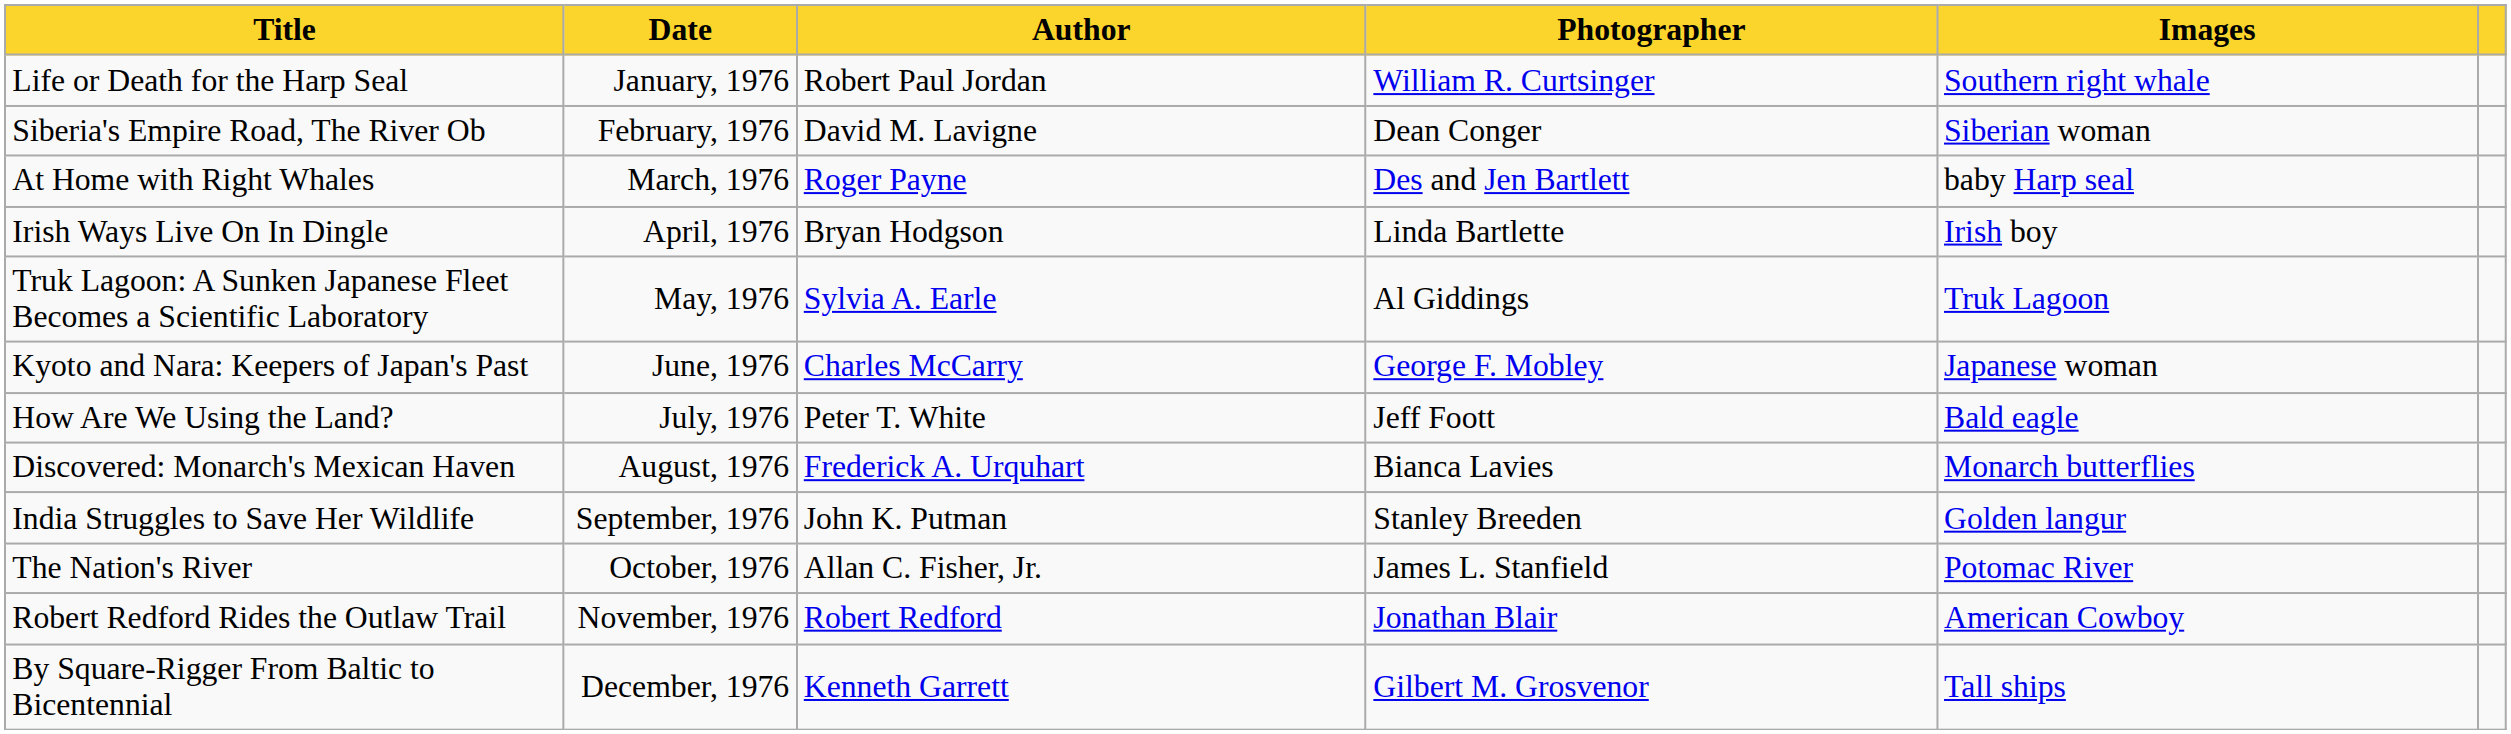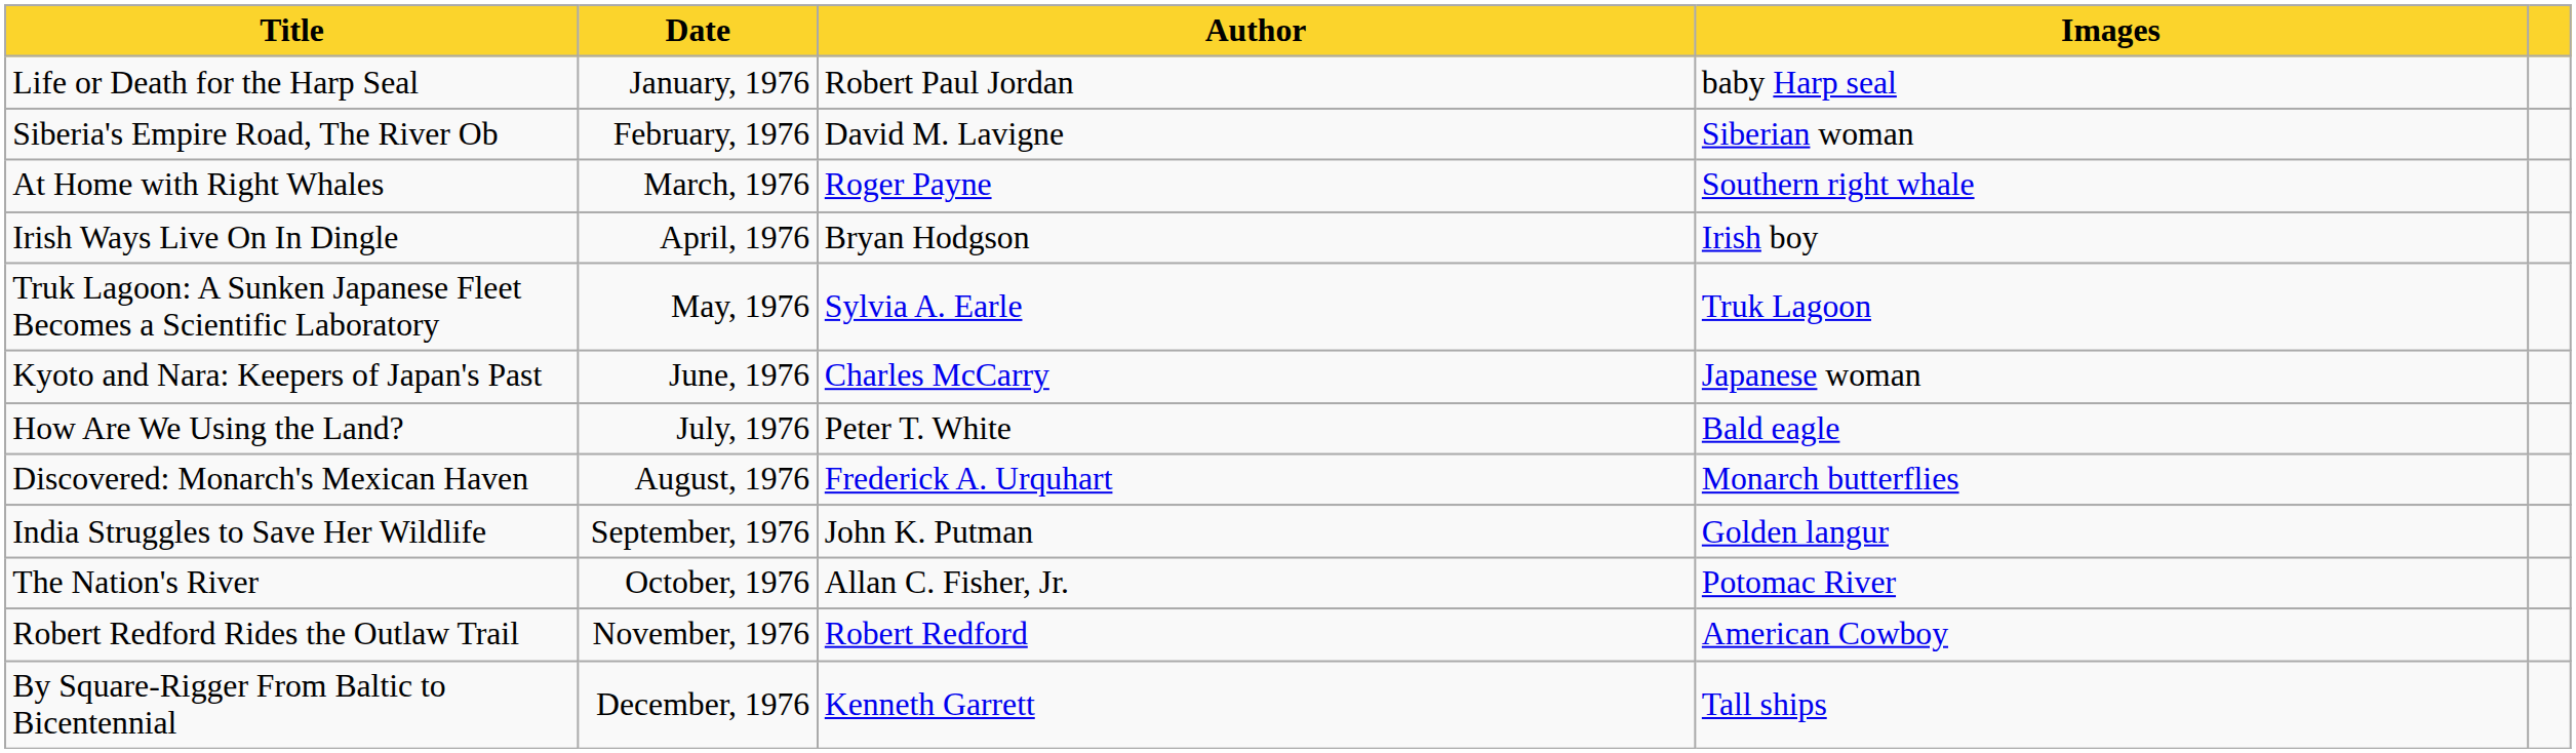- column: Photographer | William R. Curtsinger | Dean Conger | Des and Jen Bartlett | Linda Bartlette | Al Giddings | George F. Mobley | Jeff Foott | Bianca Lavies | Stanley Breeden | James L. Stanfield | Jonathan Blair | Gilbert M. Grosvenor
Life or Death for the Harp Seal | Images: Southern right whale -> baby Harp seal
At Home with Right Whales | Images: baby Harp seal -> Southern right whale
